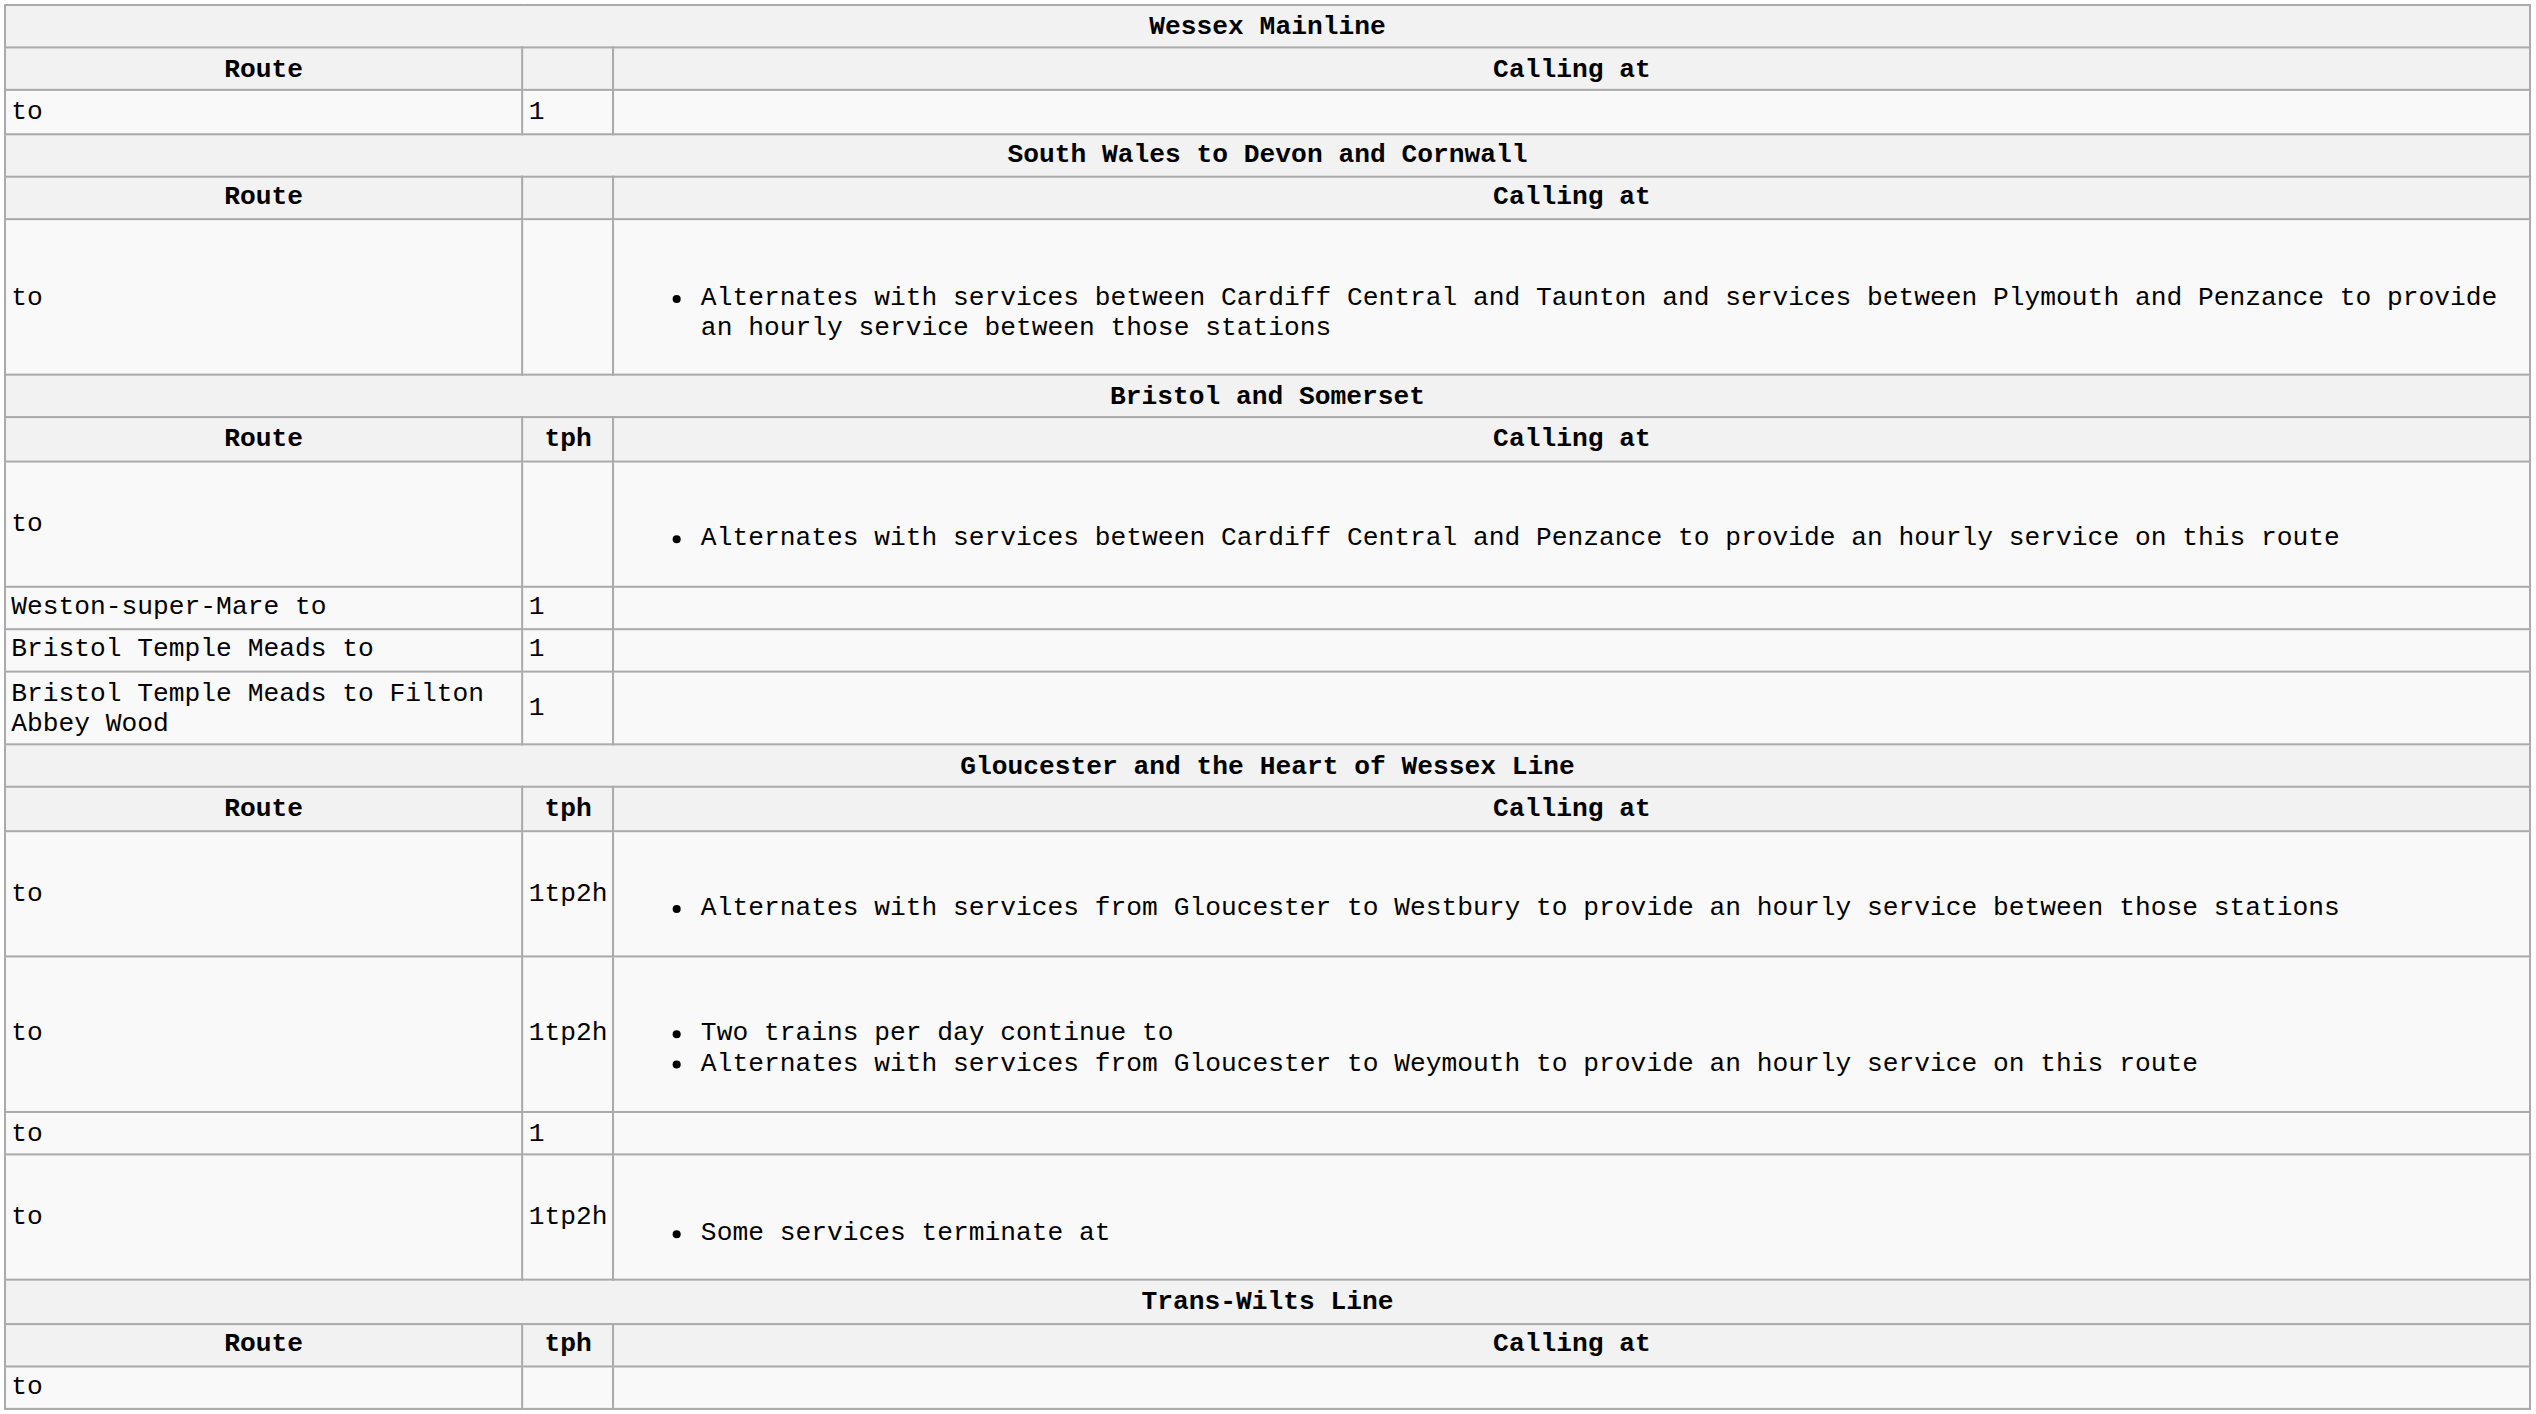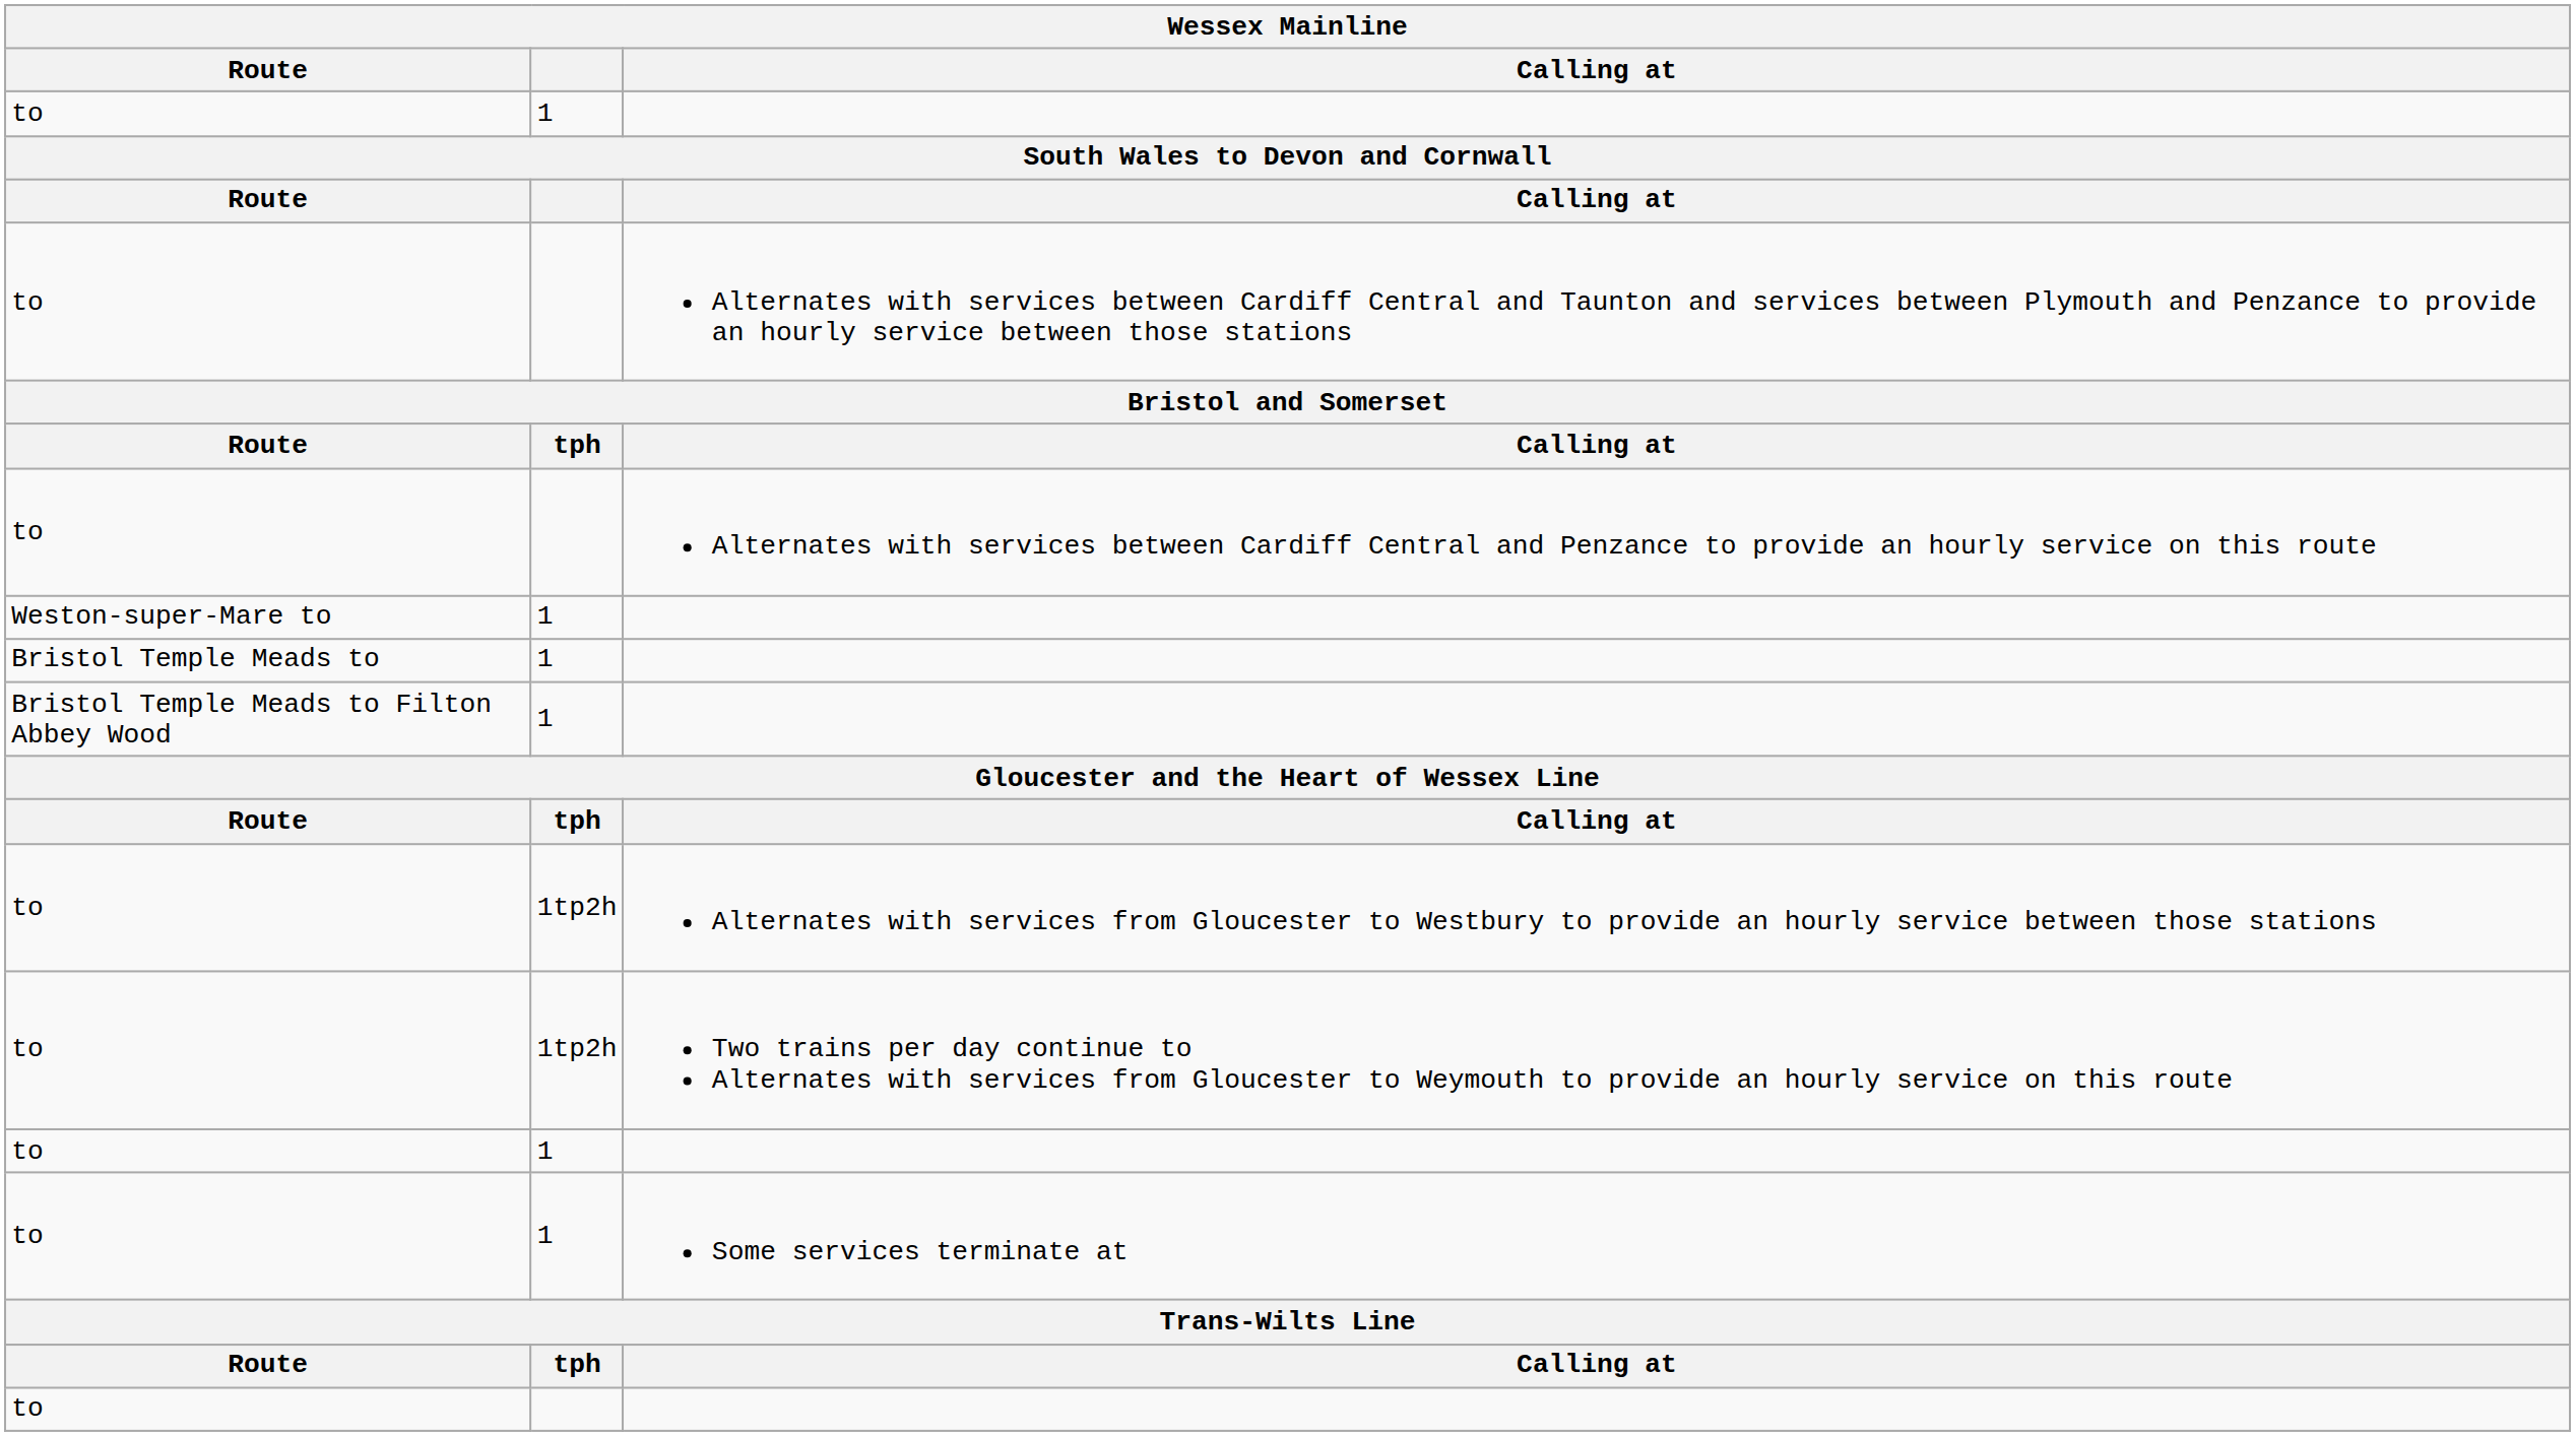Some services terminate at | column 2: 1tp2h -> 1
